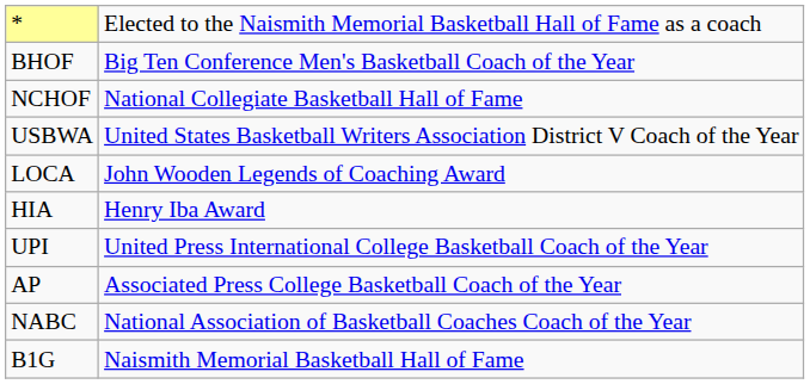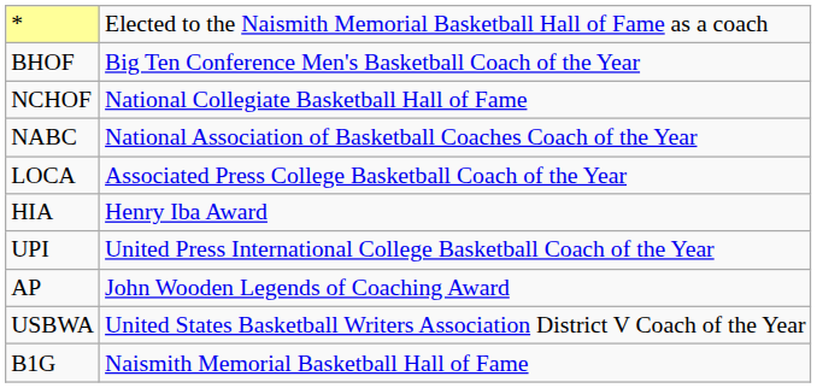rows swapped: NABC <-> USBWA
LOCA | column 2: John Wooden Legends of Coaching Award -> Associated Press College Basketball Coach of the Year
AP | column 2: Associated Press College Basketball Coach of the Year -> John Wooden Legends of Coaching Award
